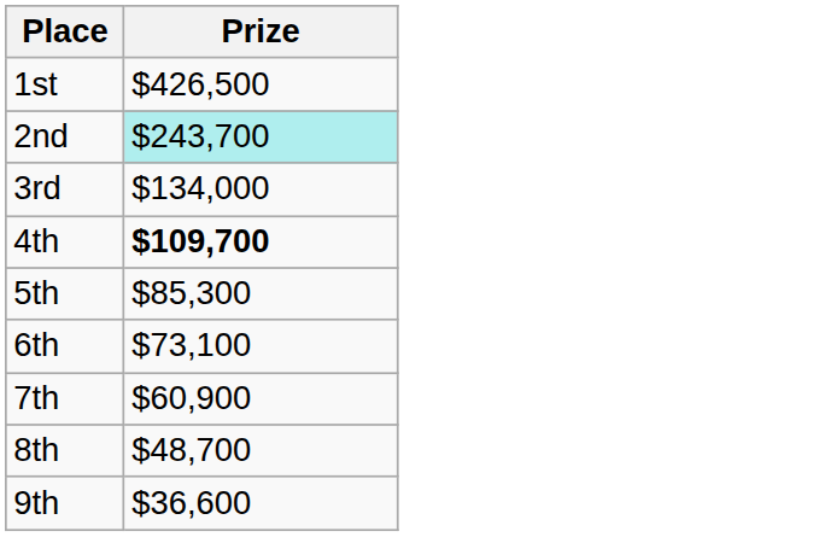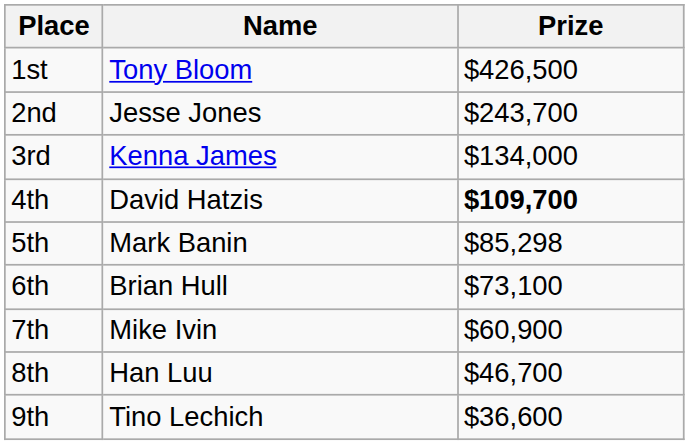+ column: Name | Tony Bloom | Jesse Jones | Kenna James | David Hatzis | Mark Banin | Brian Hull | Mike Ivin | Han Luu | Tino Lechich
2nd | Prize: paleturquoise background -> no background
5th | Prize: $85,300 -> $85,298
8th | Prize: $48,700 -> $46,700
